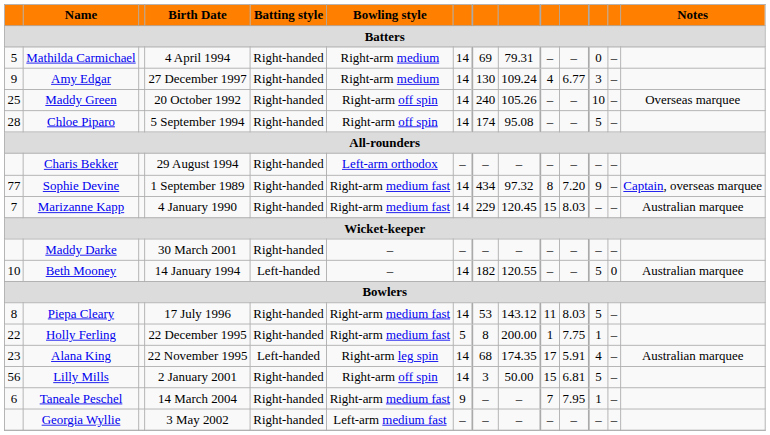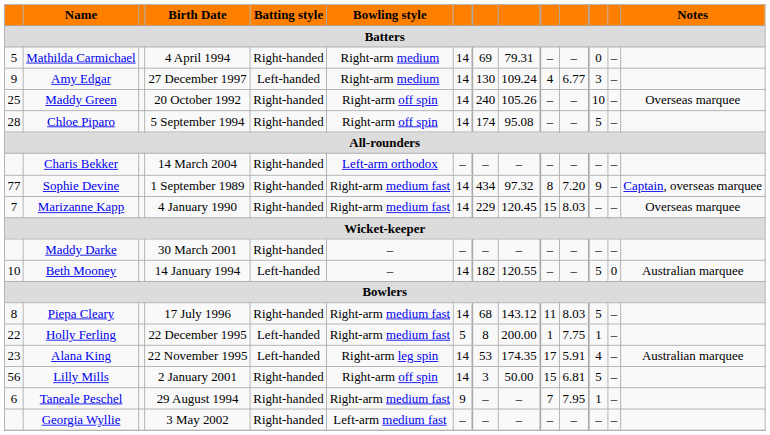Amy Edgar | Batting style: Right-handed -> Left-handed
Charis Bekker | Birth Date: 29 August 1994 -> 14 March 2004
Marizanne Kapp | Notes: Australian marquee -> Overseas marquee
Piepa Cleary | column 8: 53 -> 68
Holly Ferling | Batting style: Right-handed -> Left-handed
Alana King | column 8: 68 -> 53
Taneale Peschel | Birth Date: 14 March 2004 -> 29 August 1994
